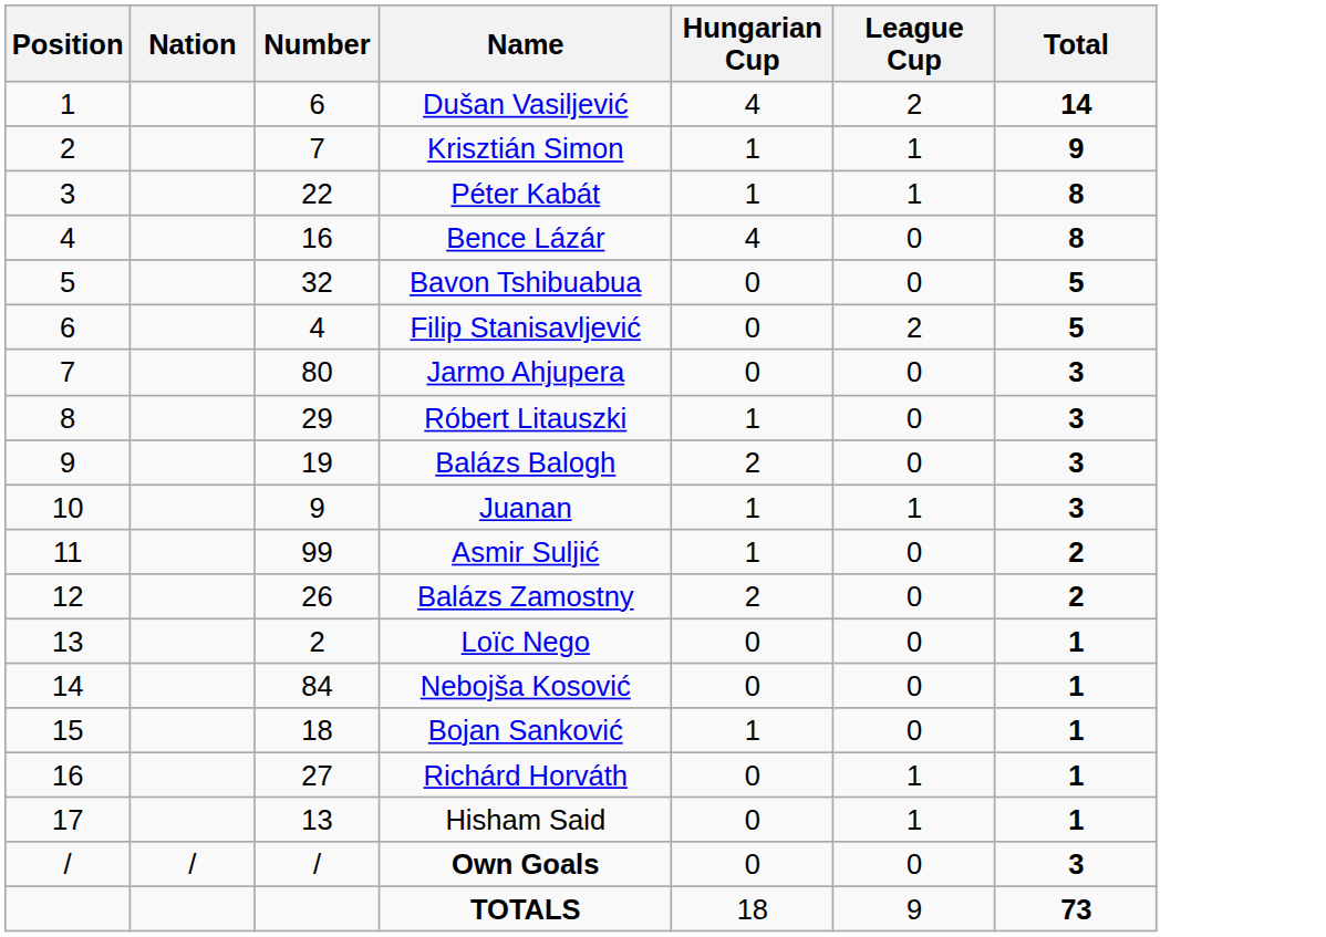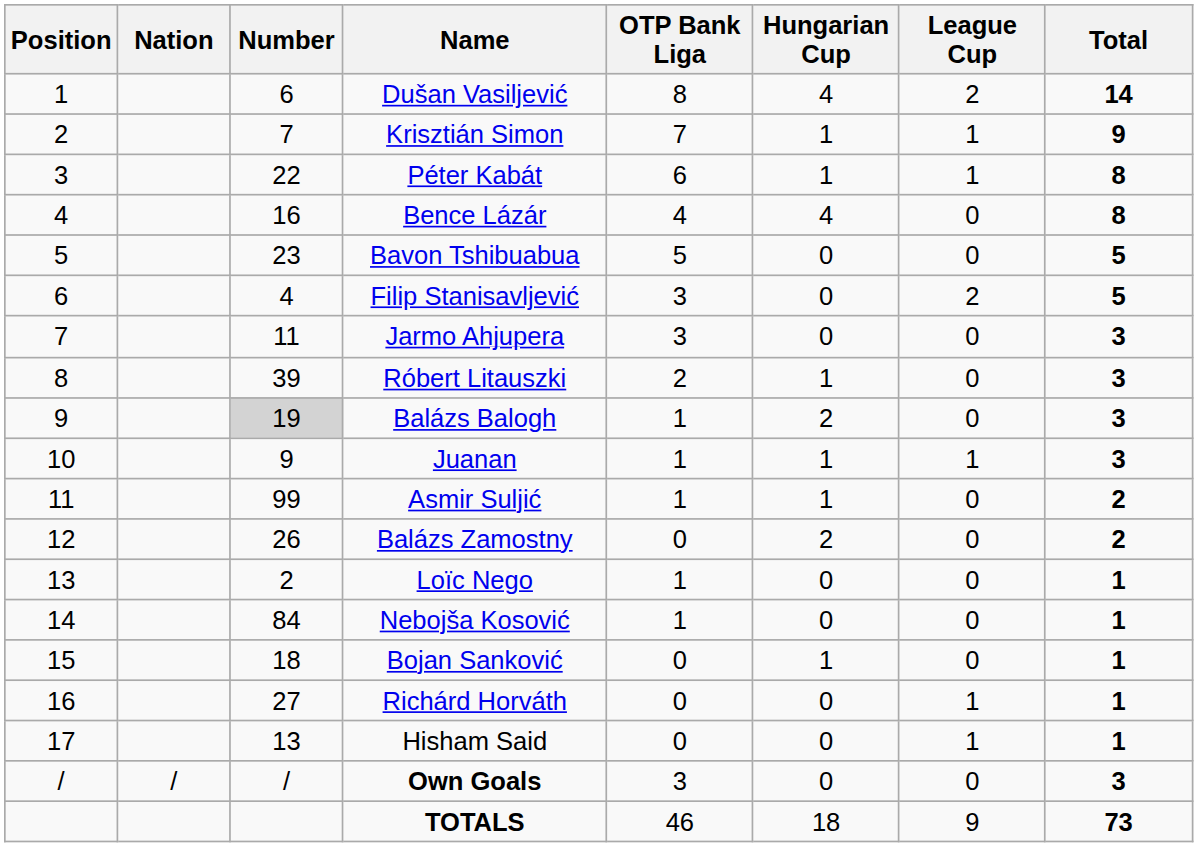+ column: OTP Bank Liga | 8 | 7 | 6 | 4 | 5 | 3 | 3 | 2 | 1 | 1 | 1 | 0 | 1 | 1 | 0 | 0 | 0 | 3 | 46
Bavon Tshibuabua | Number: 32 -> 23
Jarmo Ahjupera | Number: 80 -> 11
Róbert Litauszki | Number: 29 -> 39
Balázs Balogh | Number: no background -> lightgrey background
